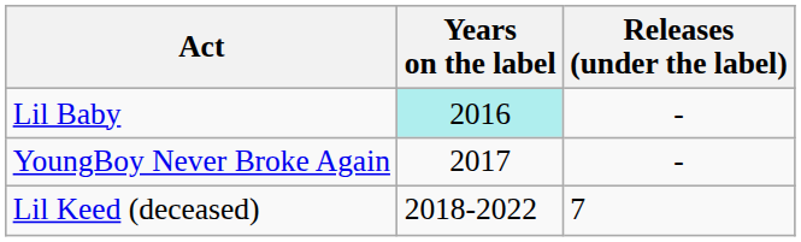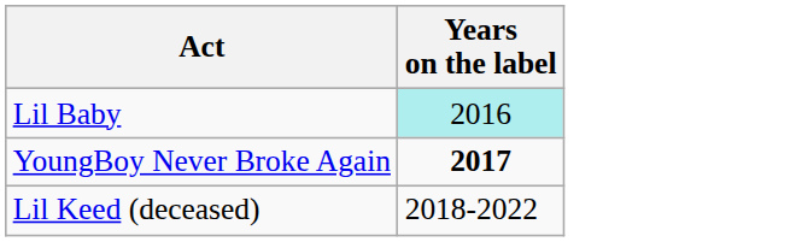- column: Releases (under the label) | - | - | 7
YoungBoy Never Broke Again | Years on the label: normal -> bold
